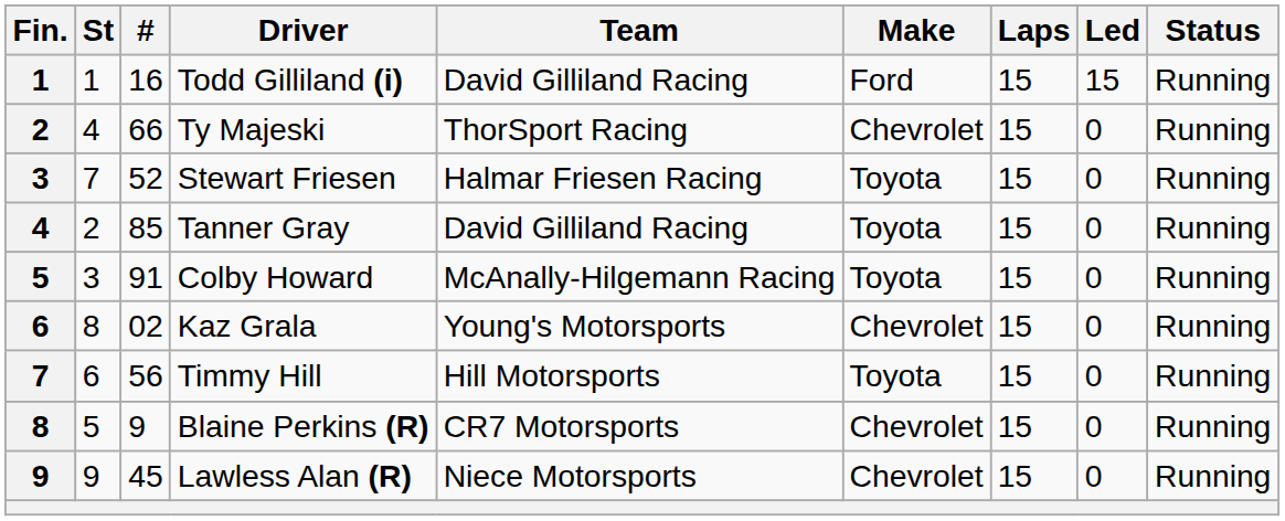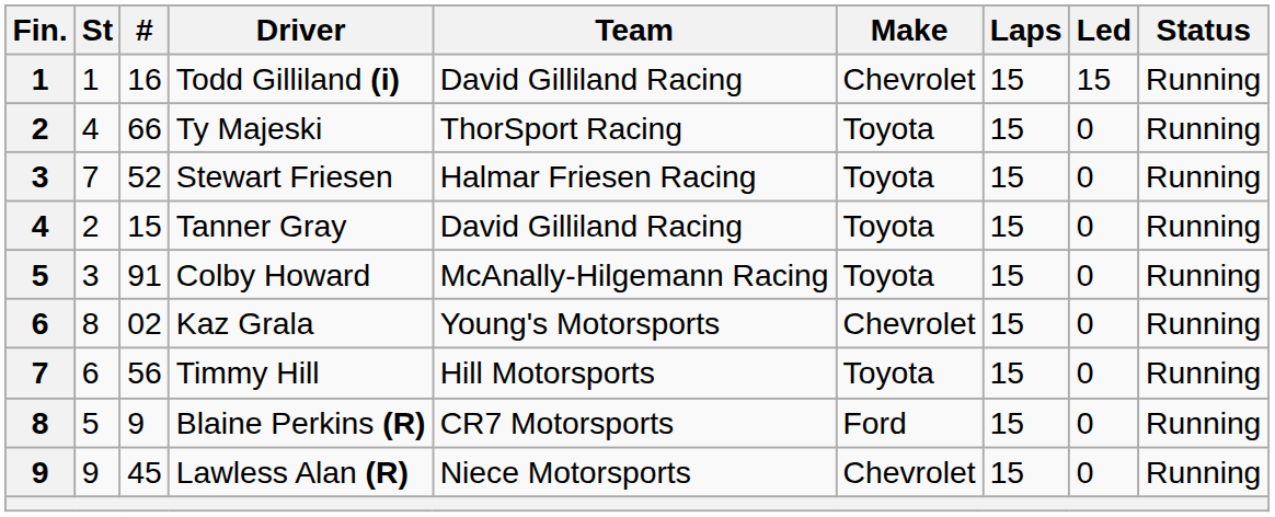Todd Gilliland (i) | Make: Ford -> Chevrolet
Ty Majeski | Make: Chevrolet -> Toyota
Tanner Gray | #: 85 -> 15
Blaine Perkins (R) | Make: Chevrolet -> Ford
